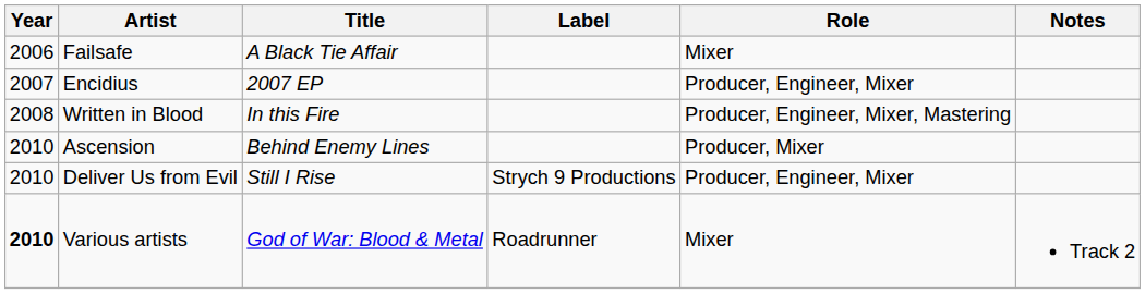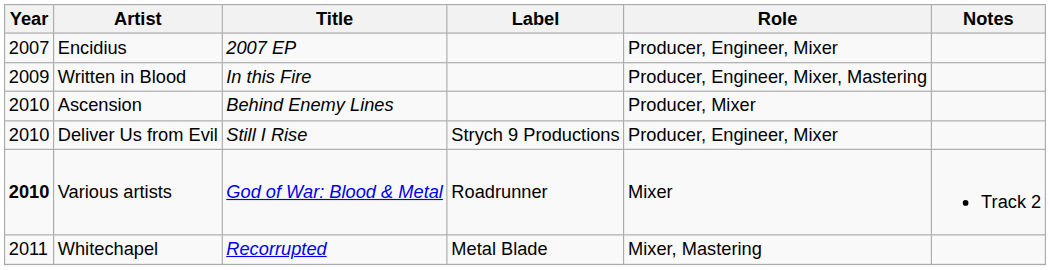- row: 2006 | Failsafe | A Black Tie Affair | Mixer
Written in Blood | Year: 2008 -> 2009
+ row: 2011 | Whitechapel | Recorrupted | Metal Blade | Mixer, Mastering
